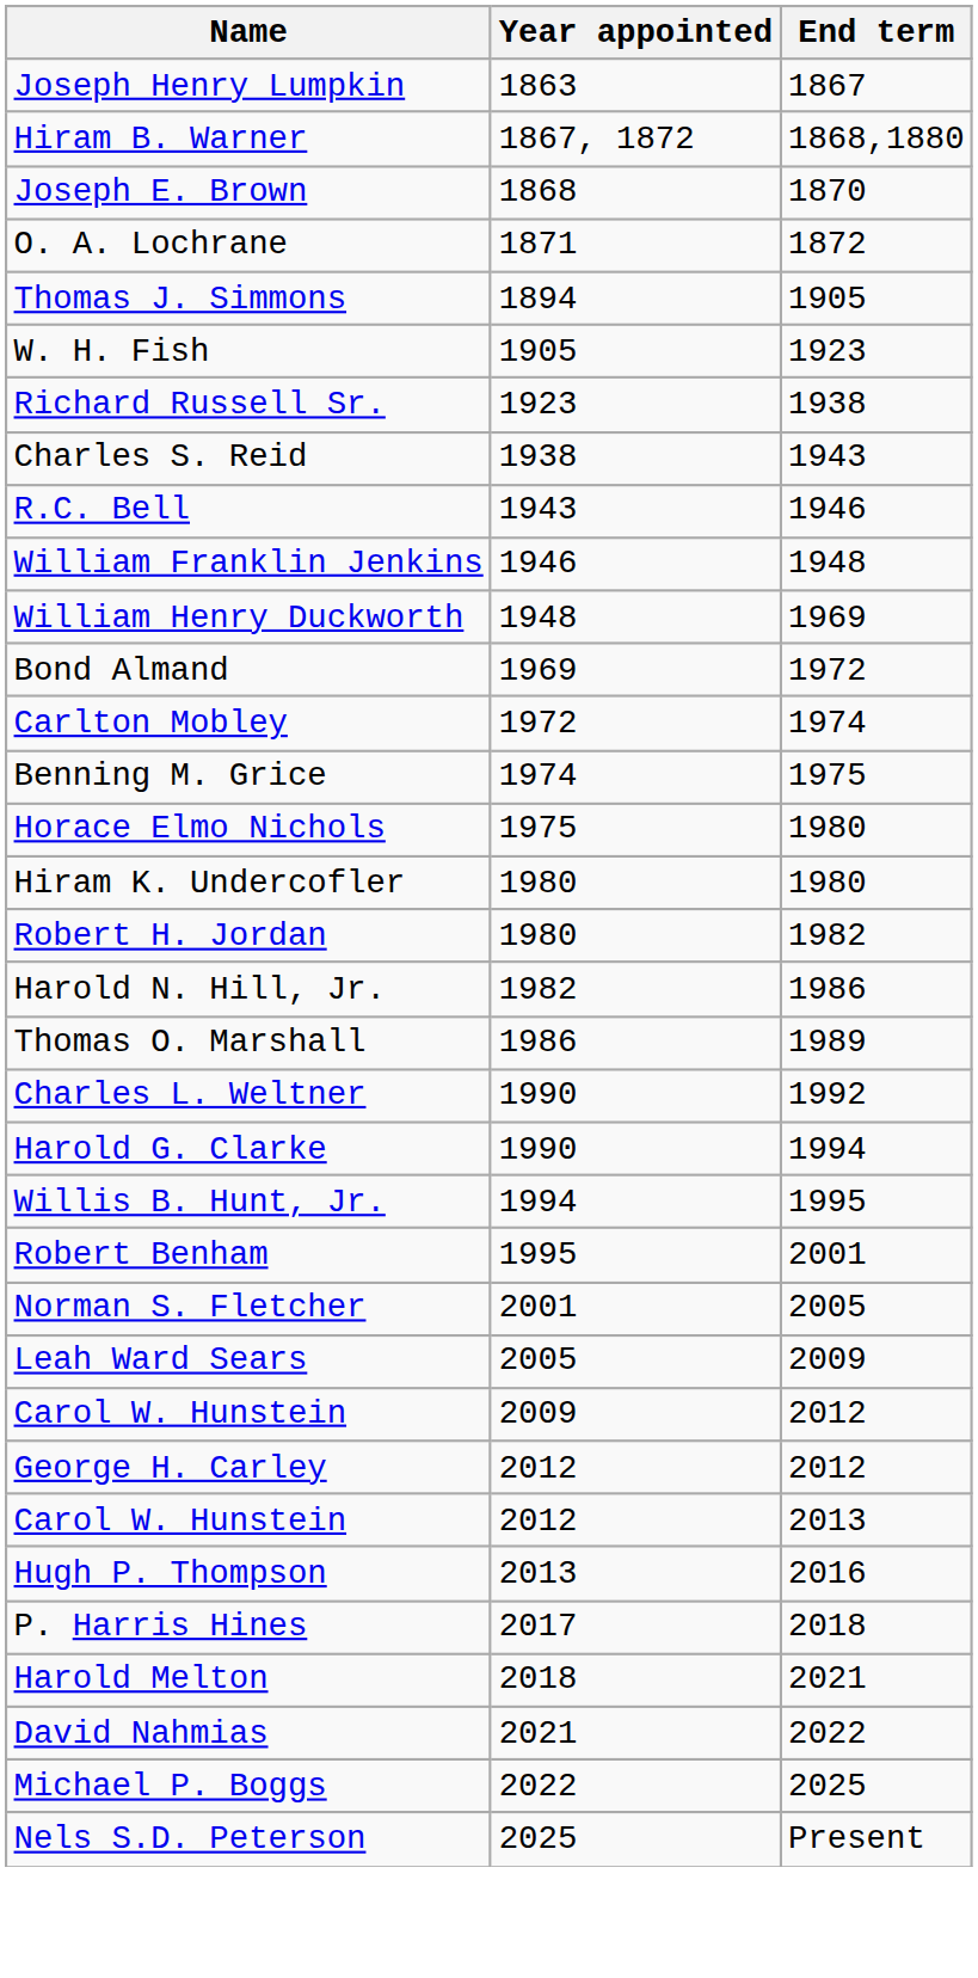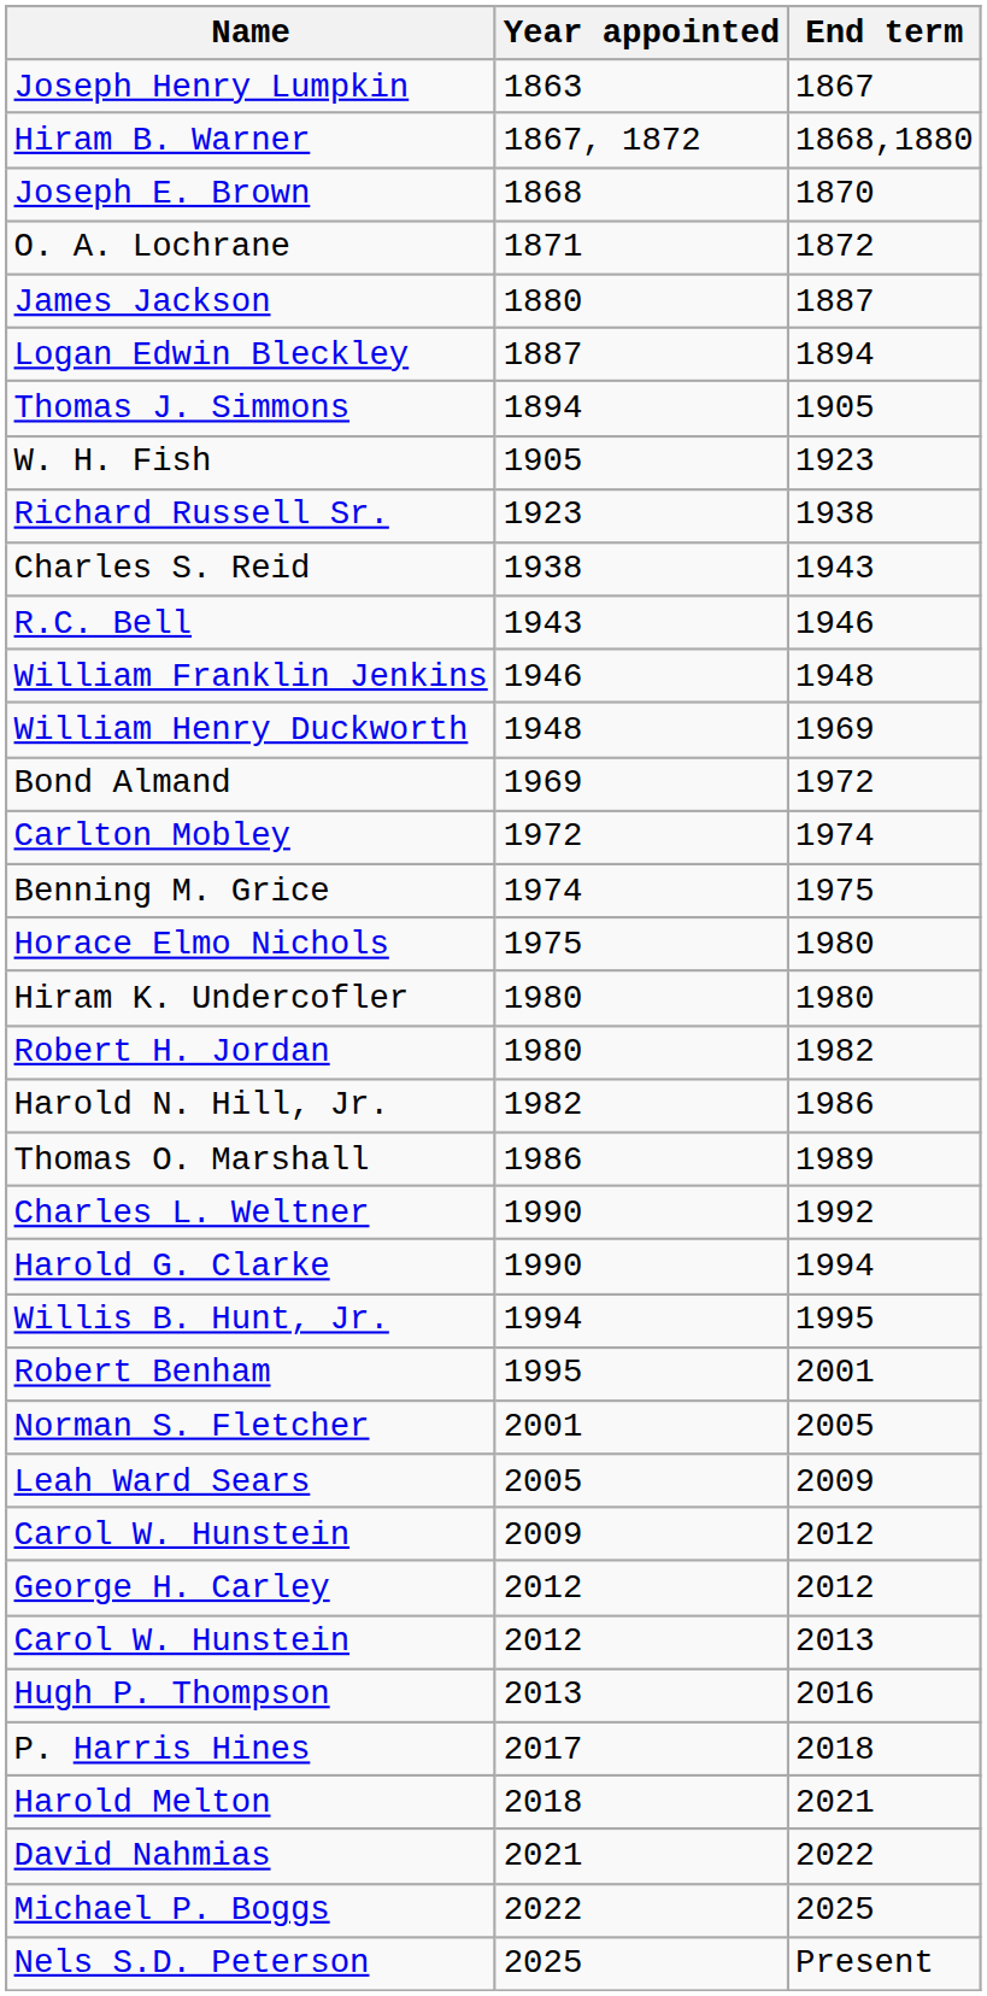+ row: James Jackson | 1880 | 1887
+ row: Logan Edwin Bleckley | 1887 | 1894
